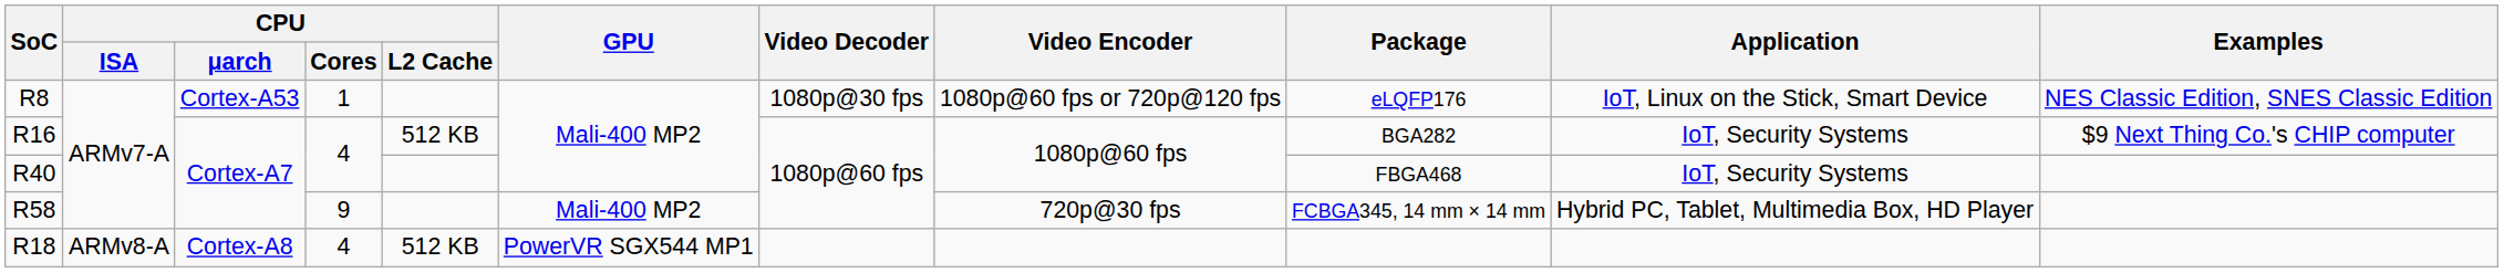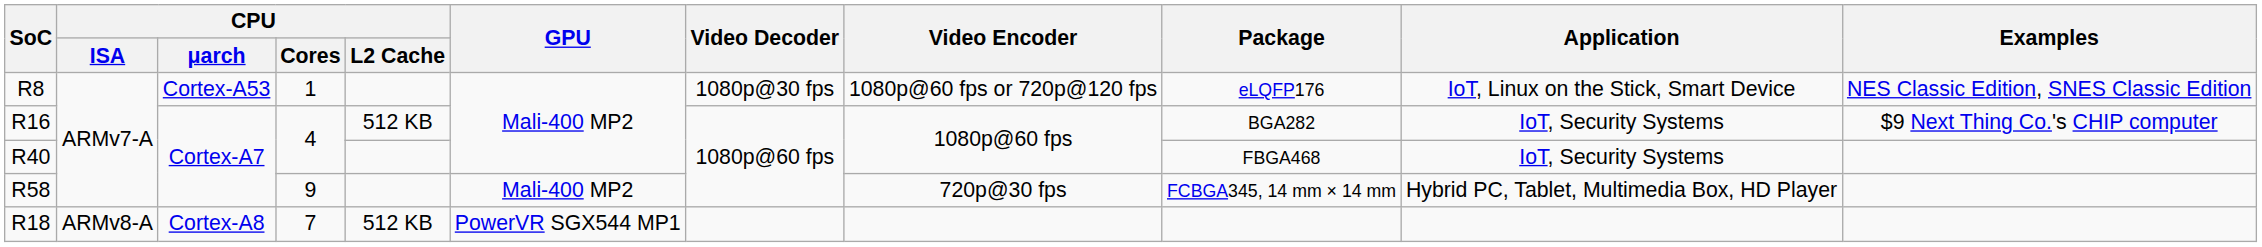R18 | CPU / Cores: 4 -> 7
